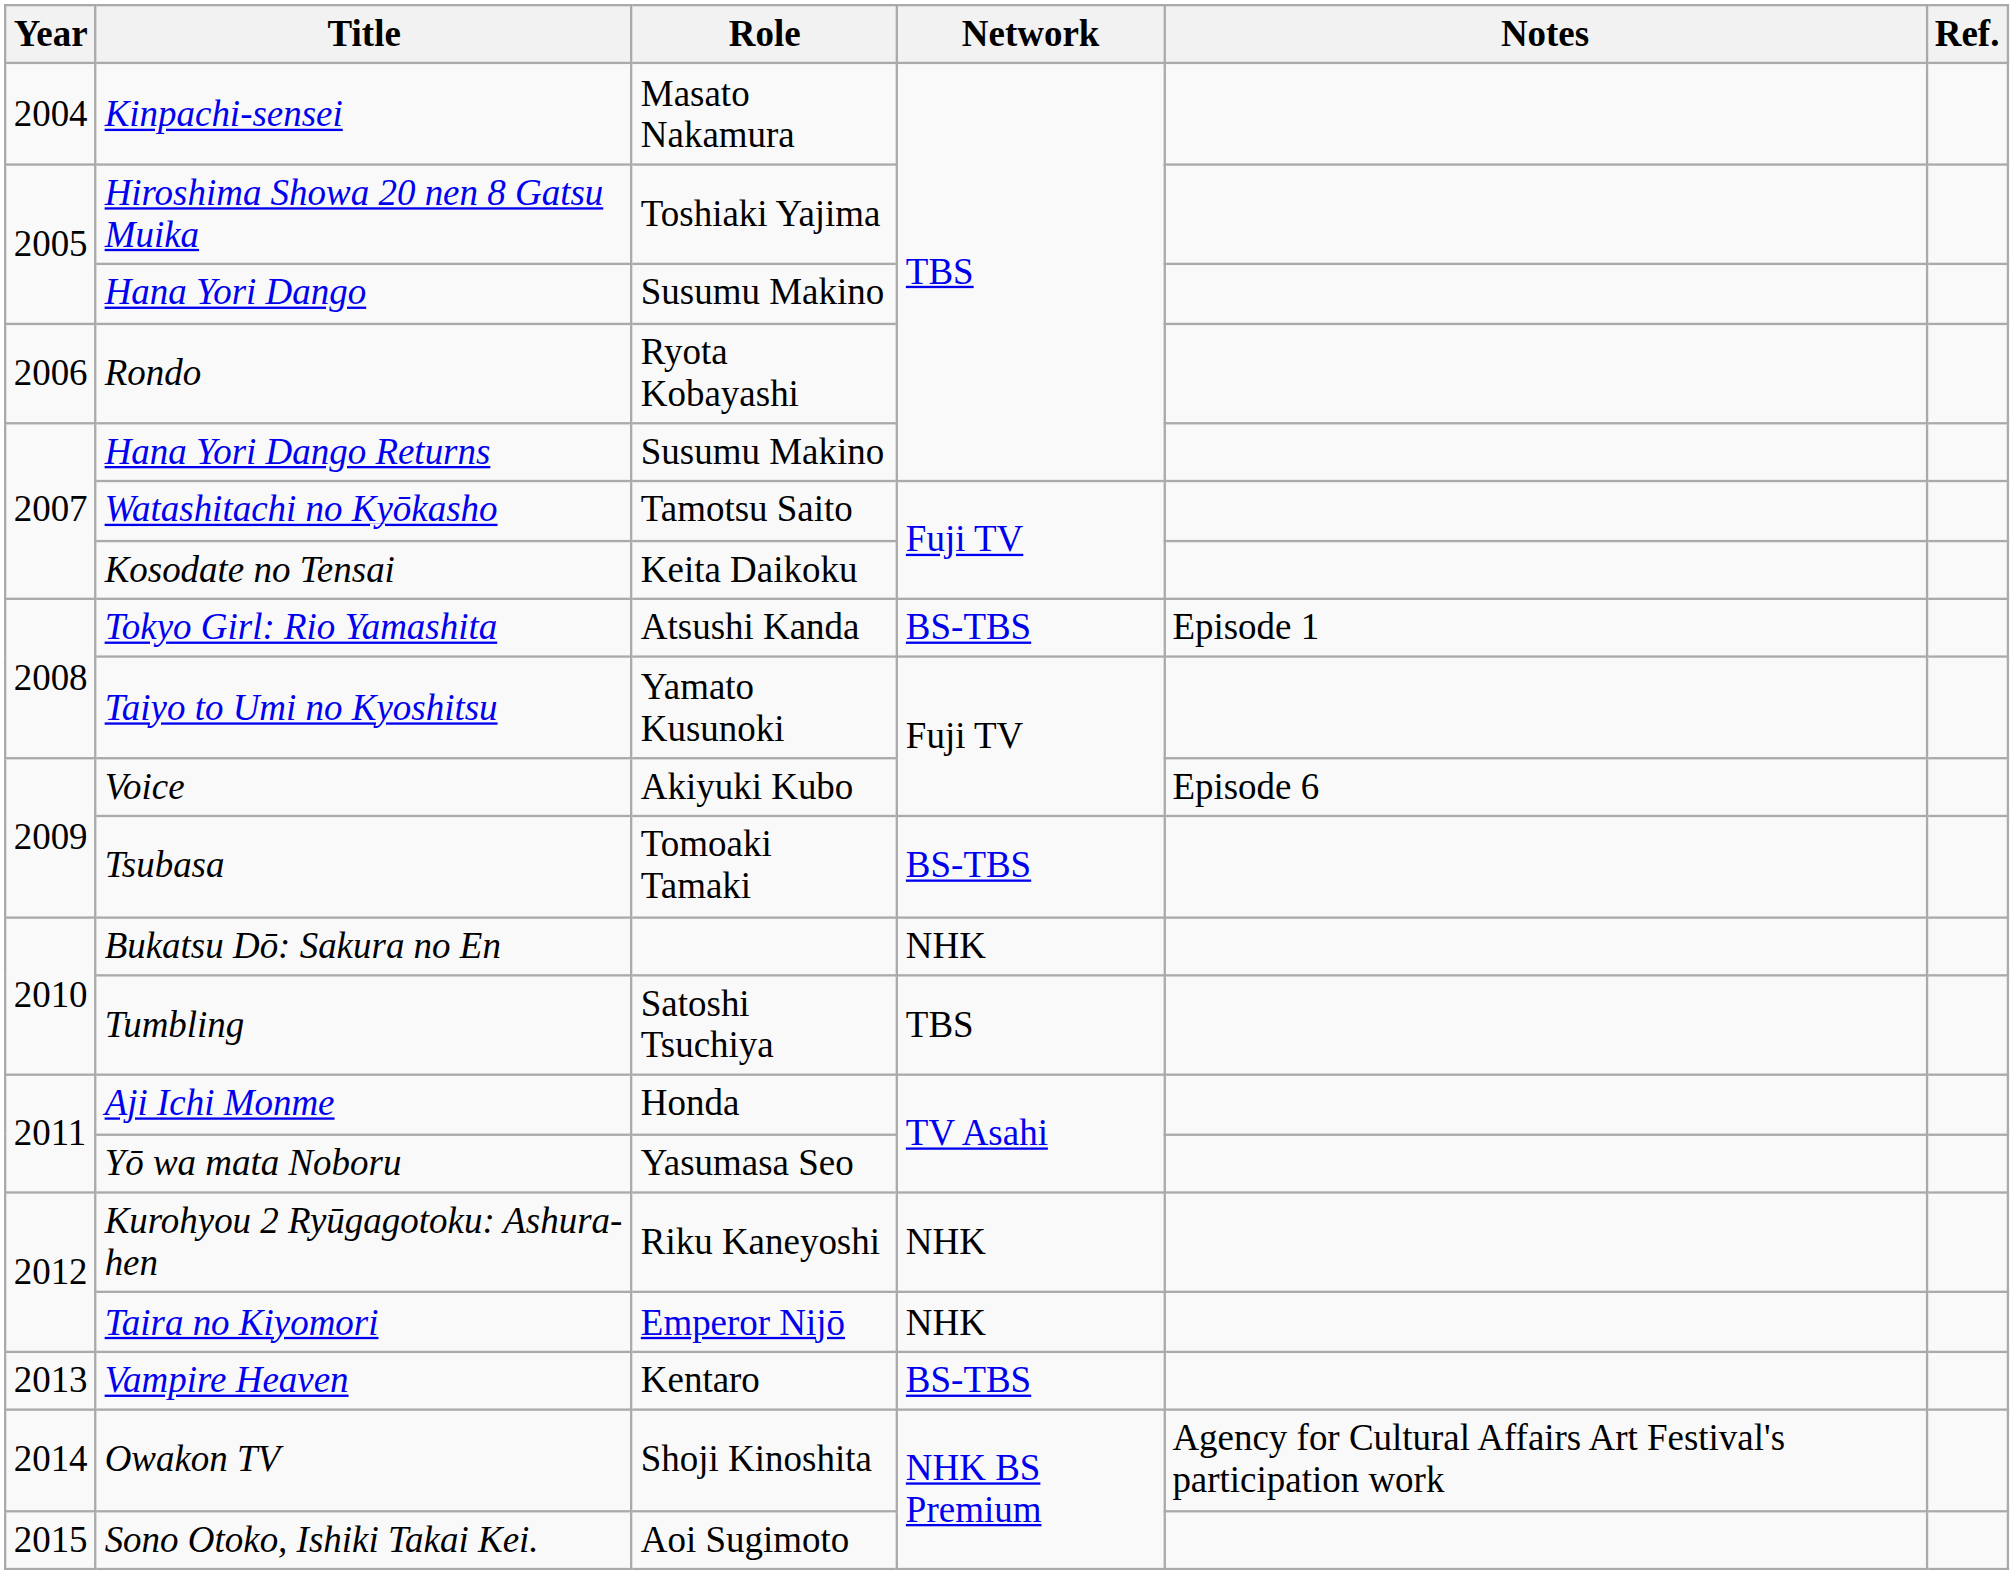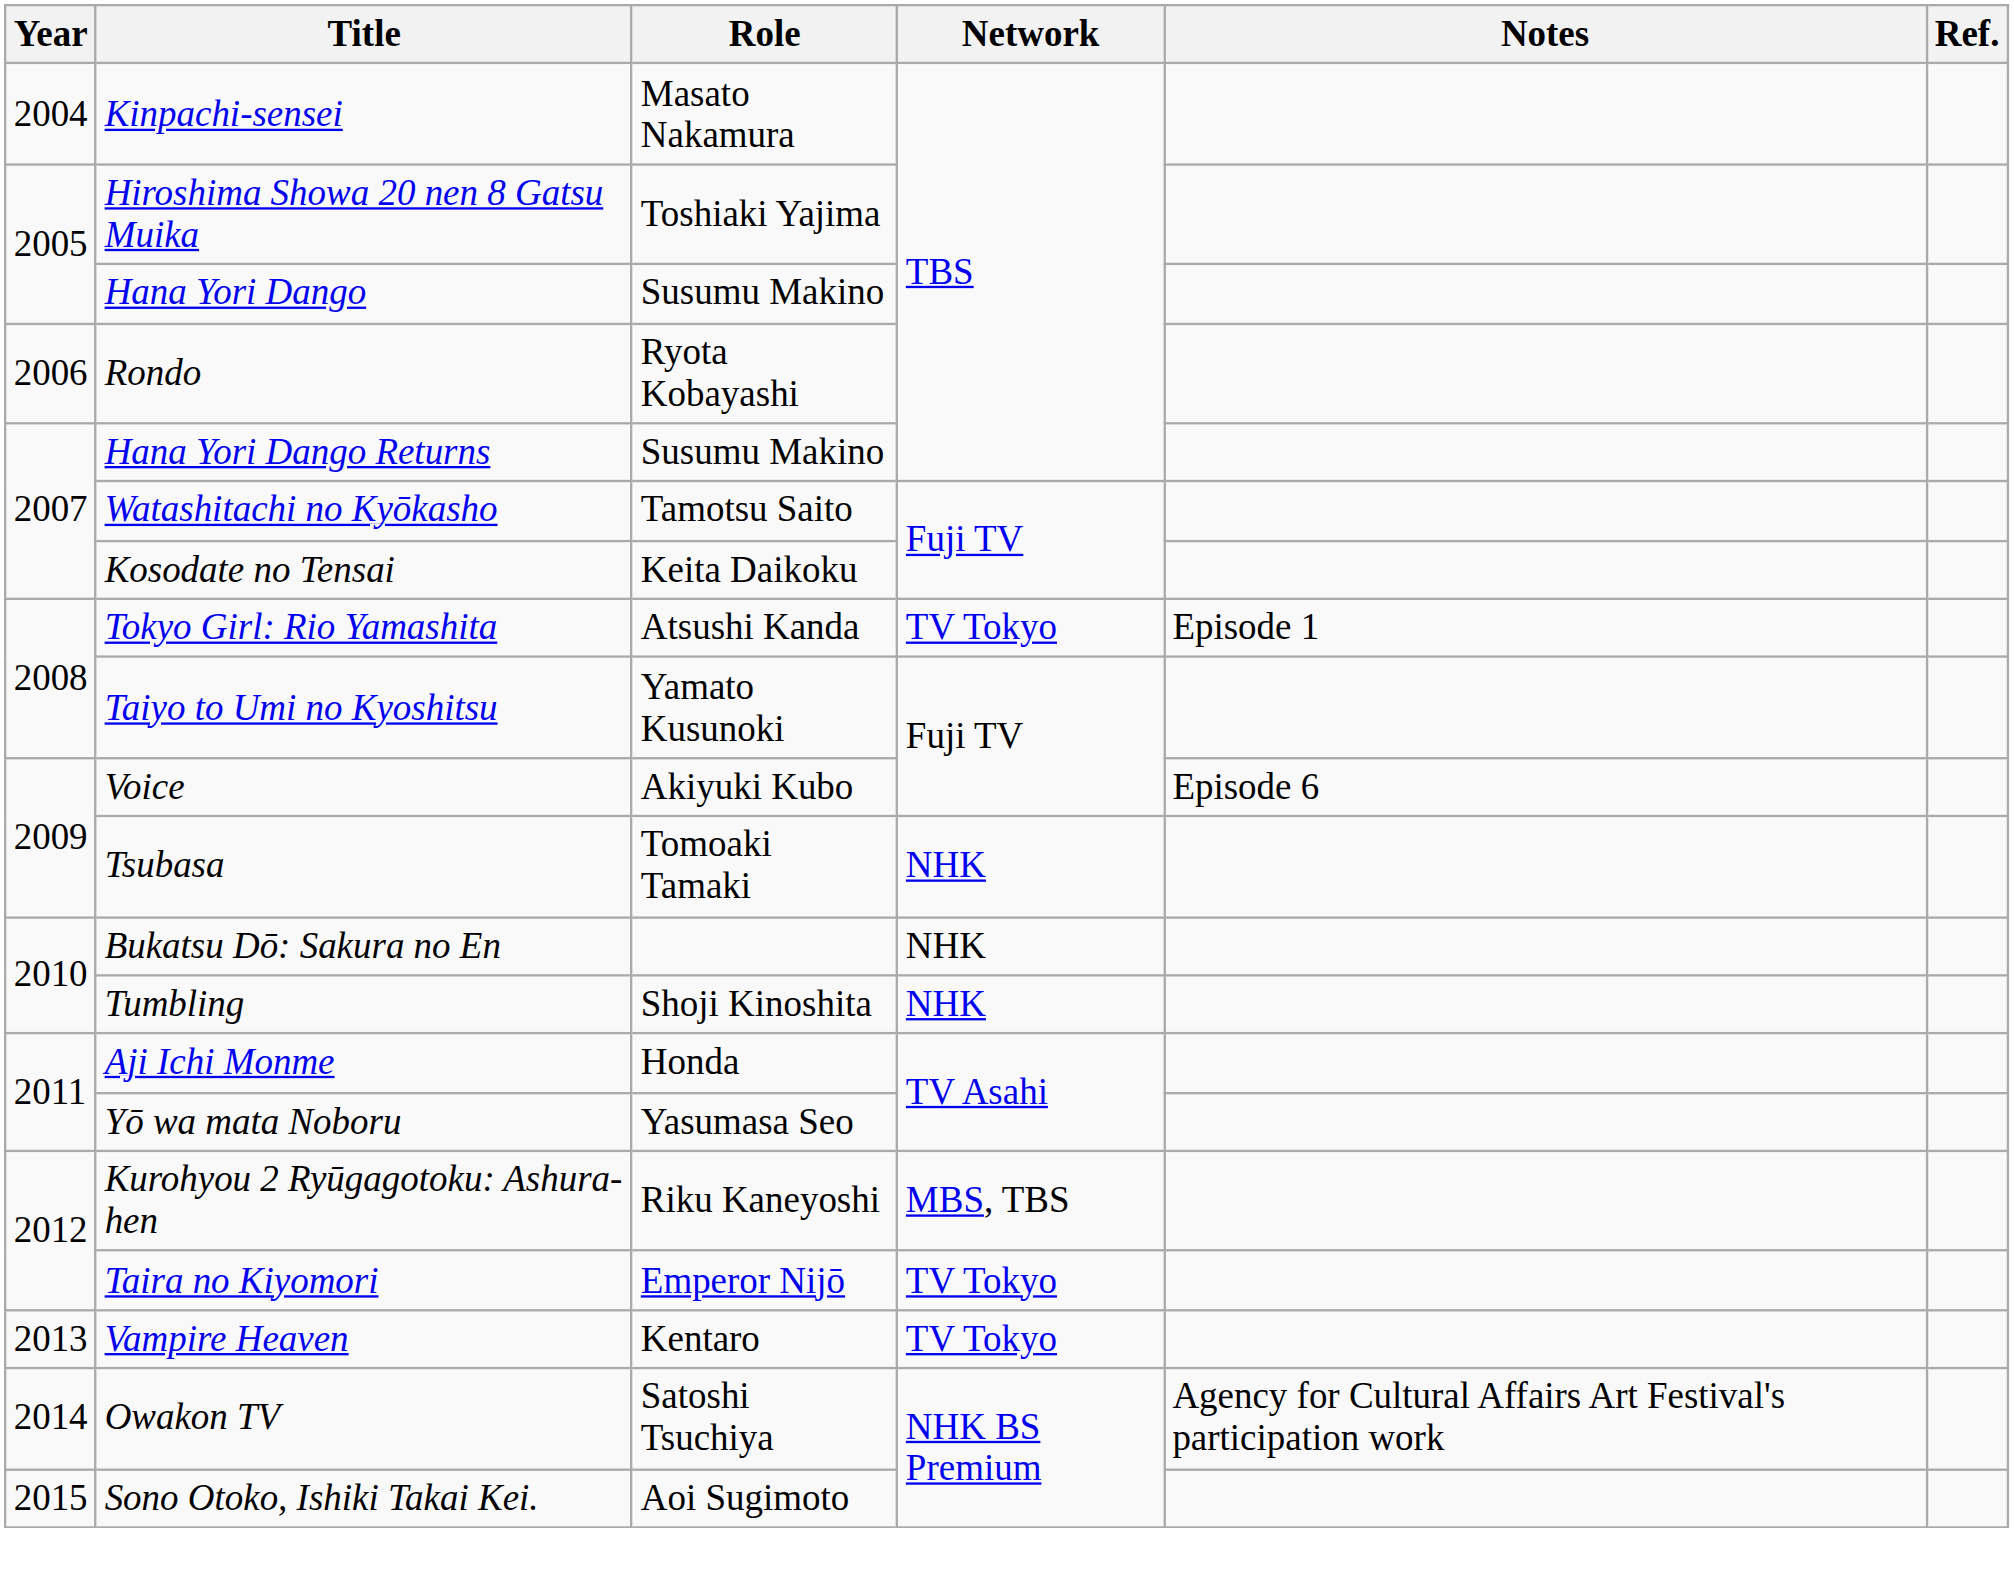Tokyo Girl: Rio Yamashita | Network: BS-TBS -> TV Tokyo
Tsubasa | Network: BS-TBS -> NHK
Tumbling | Role: Satoshi Tsuchiya -> Shoji Kinoshita
Tumbling | Network: TBS -> NHK
Kurohyou 2 Ryūgagotoku: Ashura-hen | Network: NHK -> MBS, TBS
Taira no Kiyomori | Network: NHK -> TV Tokyo
Vampire Heaven | Network: BS-TBS -> TV Tokyo
Owakon TV | Role: Shoji Kinoshita -> Satoshi Tsuchiya
